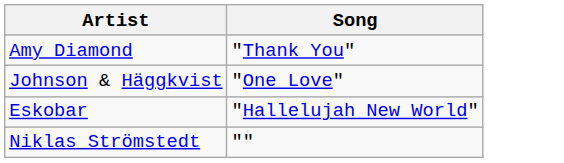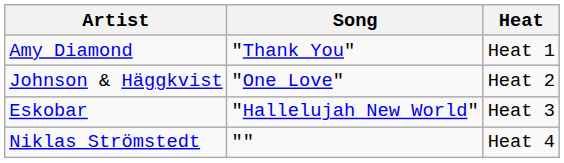+ column: Heat | Heat 1 | Heat 2 | Heat 3 | Heat 4
